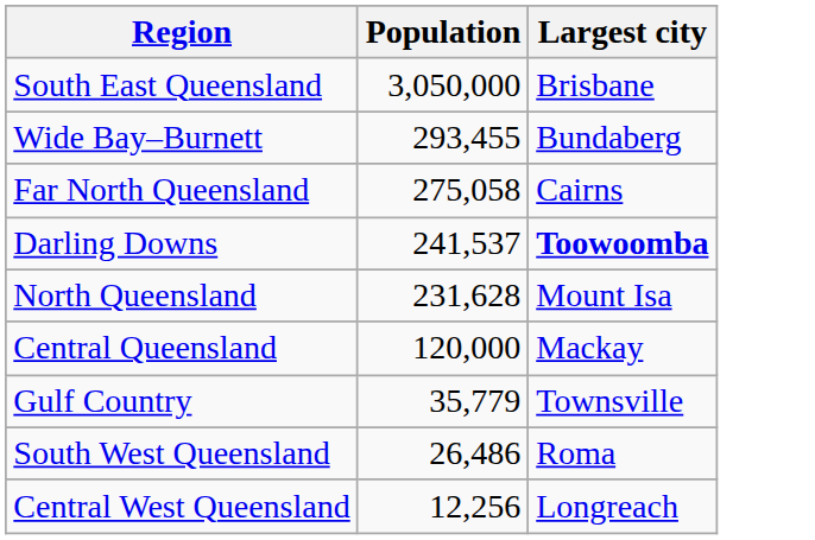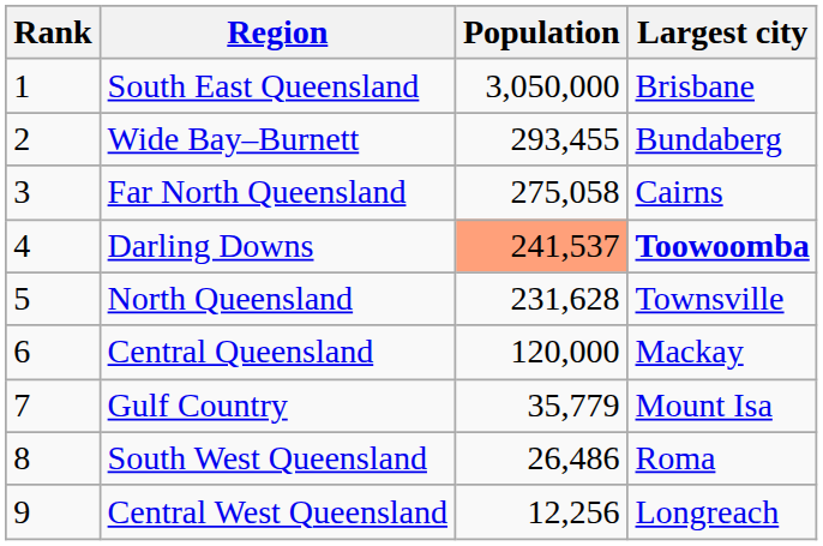+ column: Rank | 1 | 2 | 3 | 4 | 5 | 6 | 7 | 8 | 9
Darling Downs | Population: no background -> lightsalmon background
North Queensland | Largest city: Mount Isa -> Townsville
Gulf Country | Largest city: Townsville -> Mount Isa
